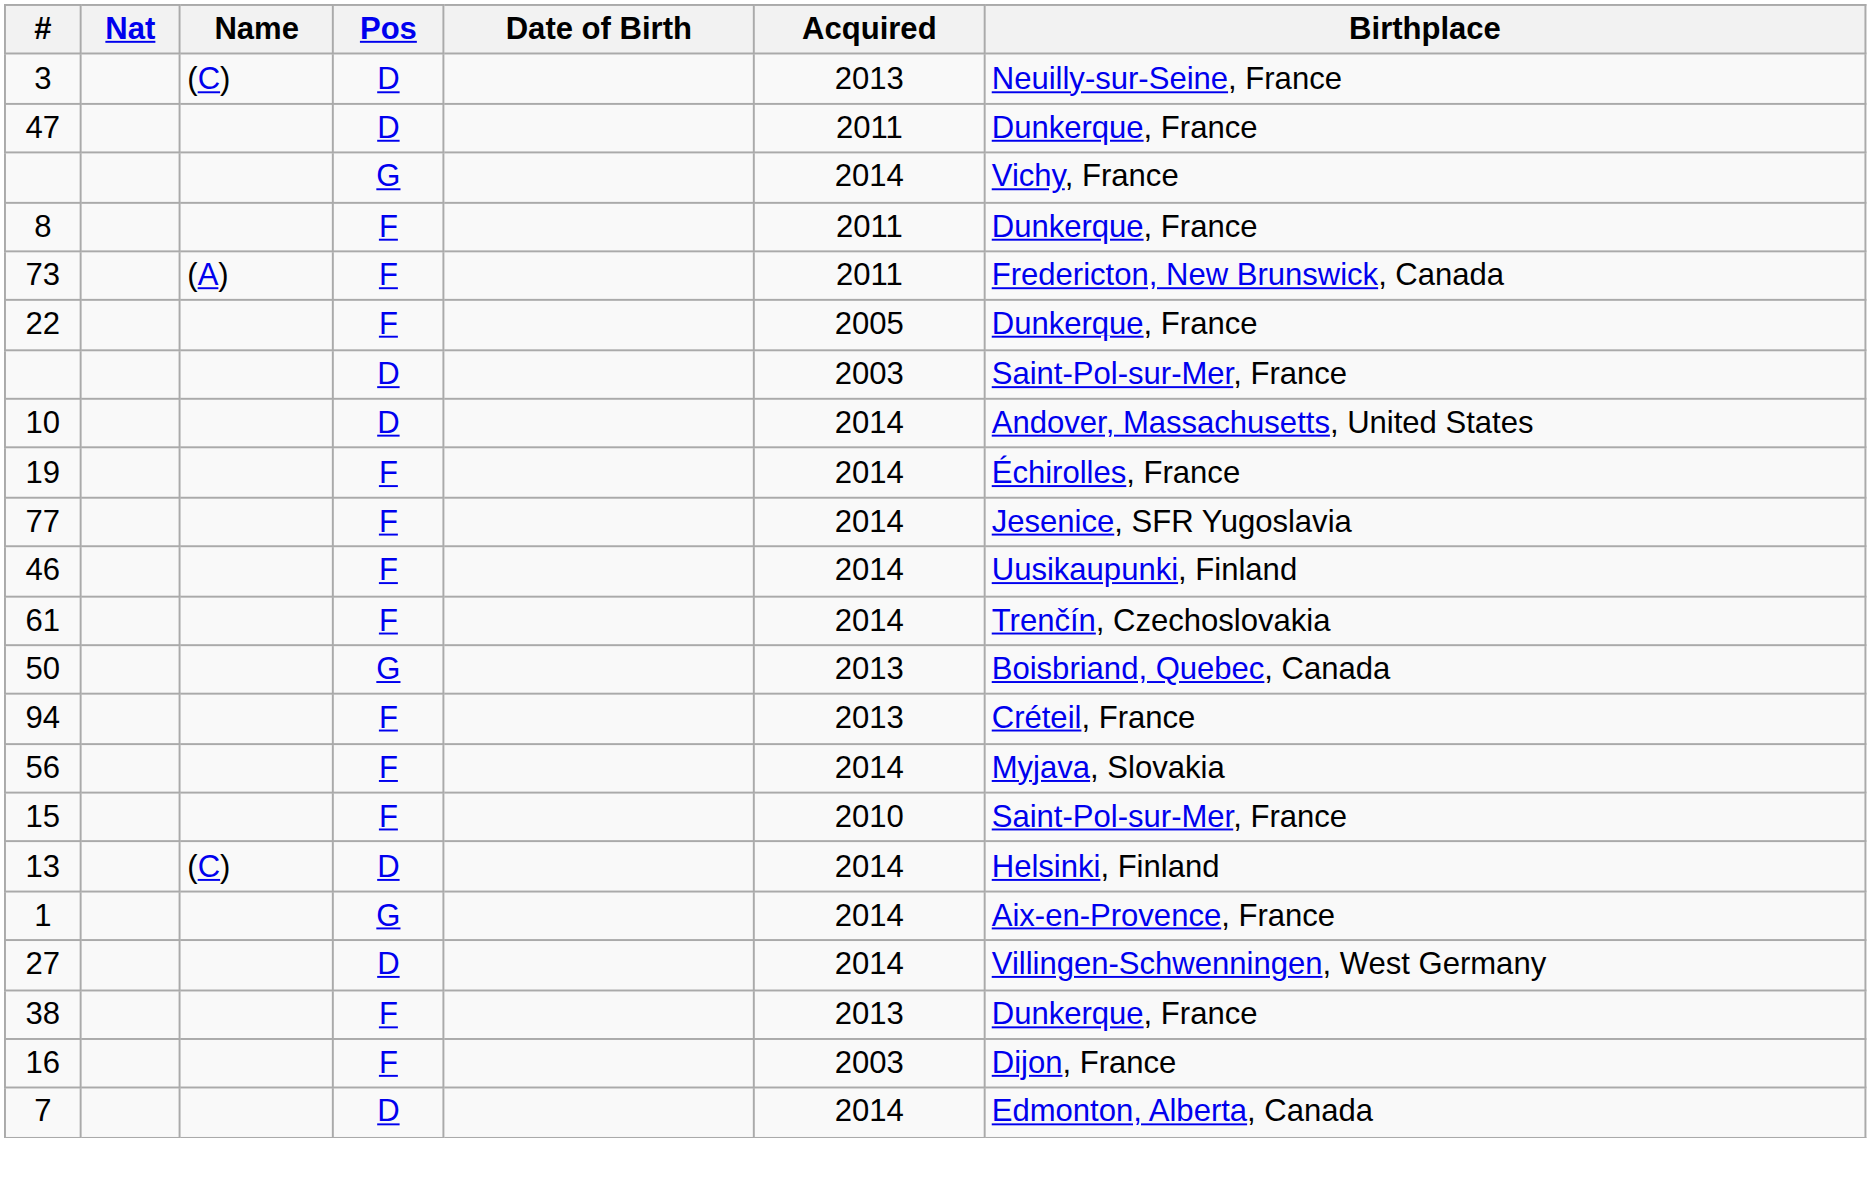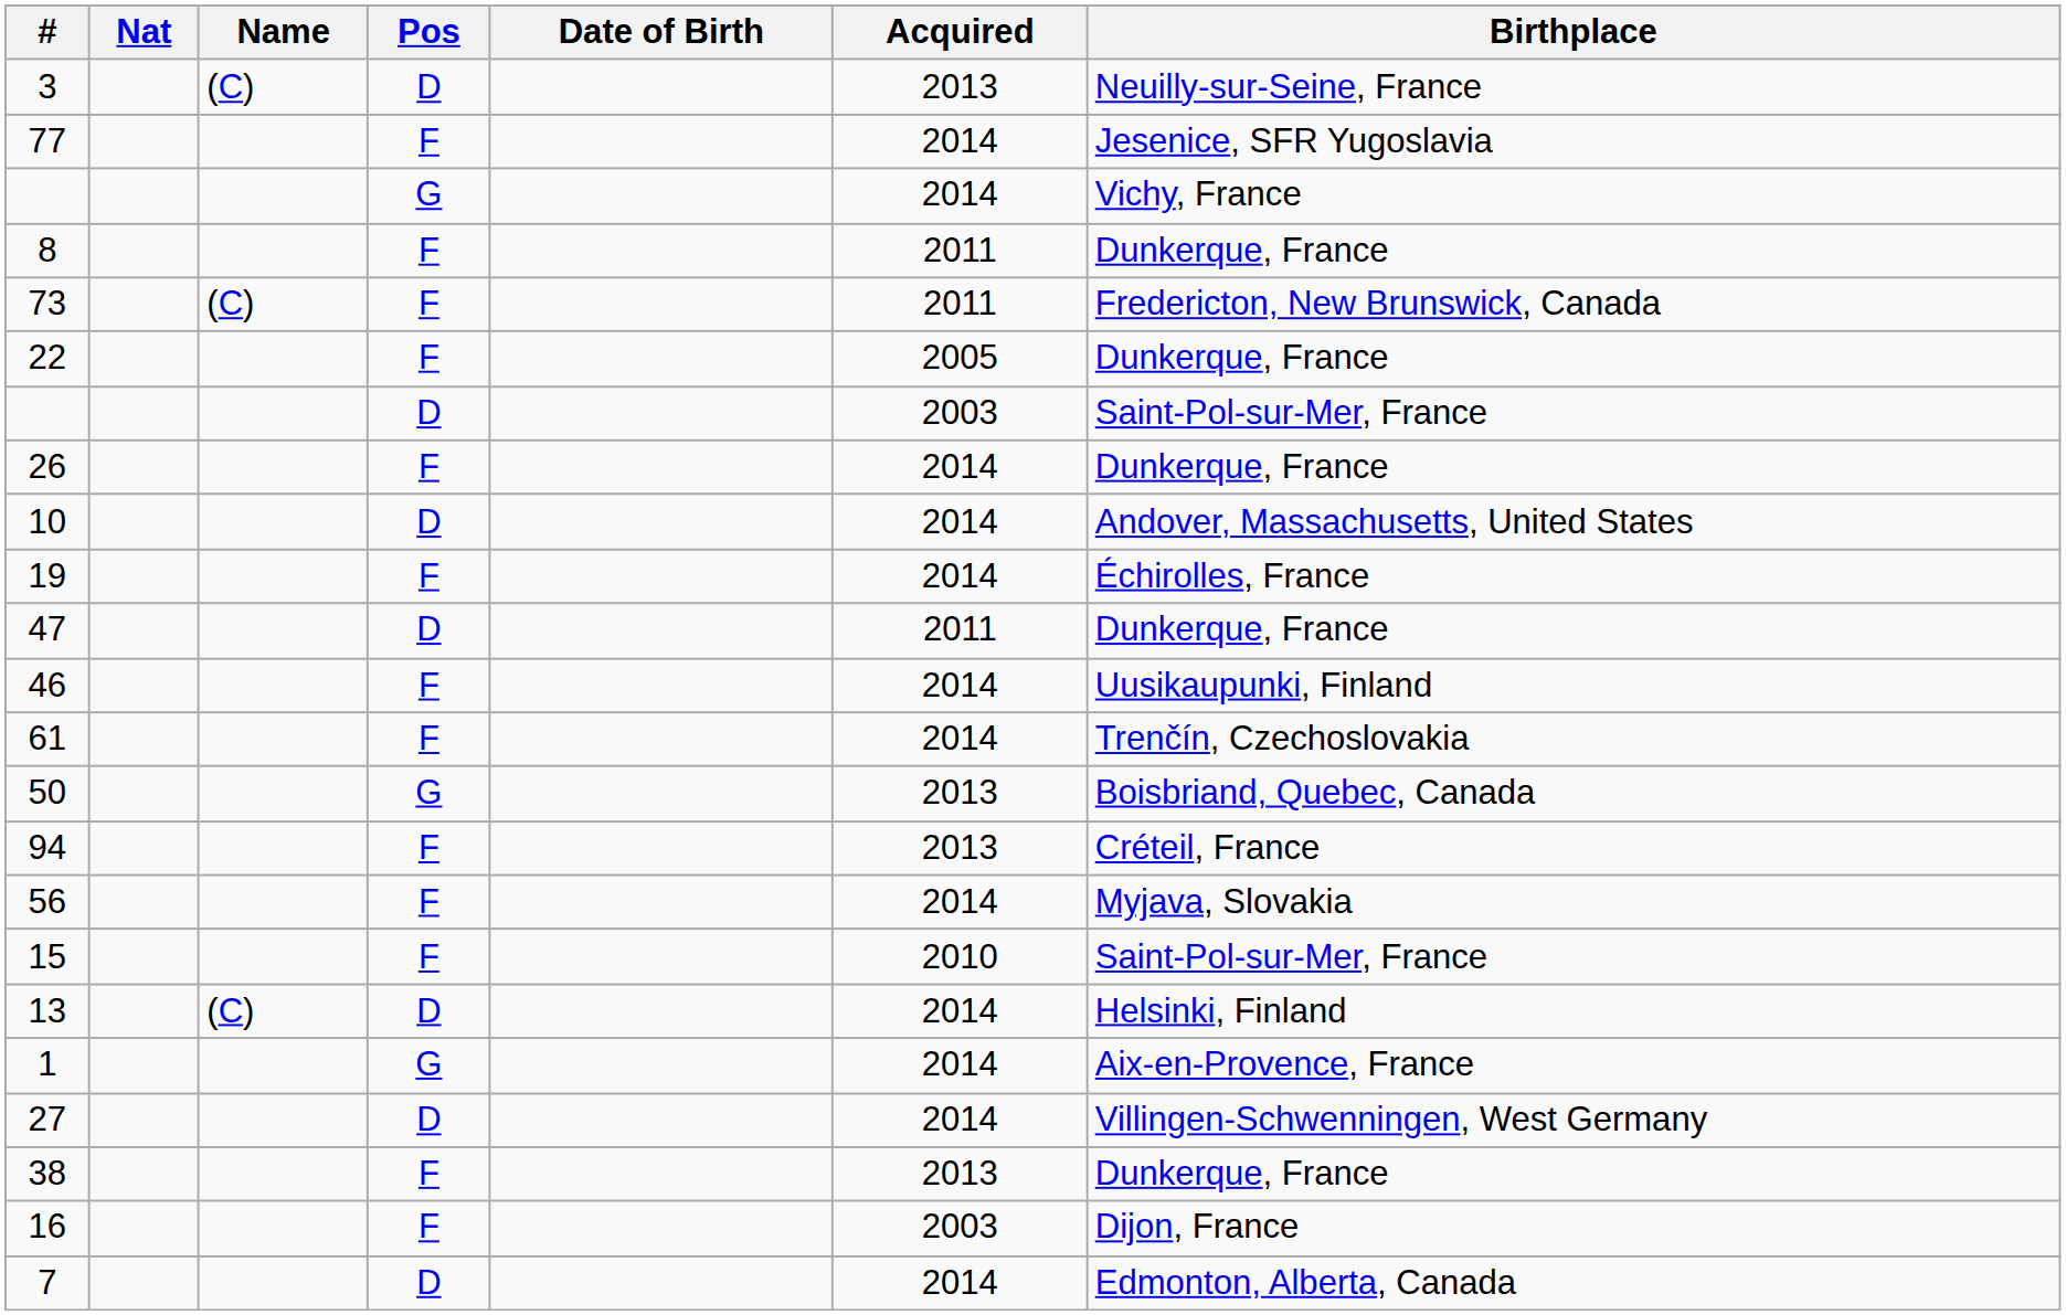rows swapped: 47 <-> 77
73 | Name: (A) -> (C)
+ row: 26 | F | 2014 | Dunkerque, France
